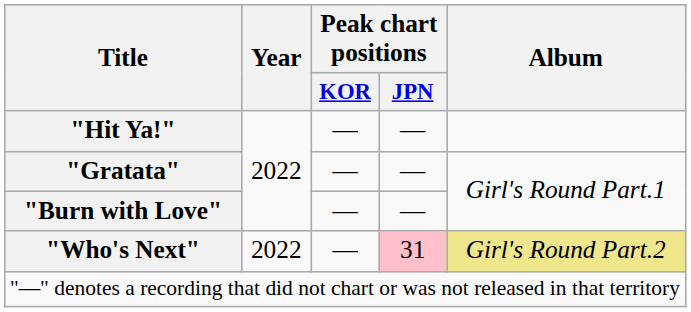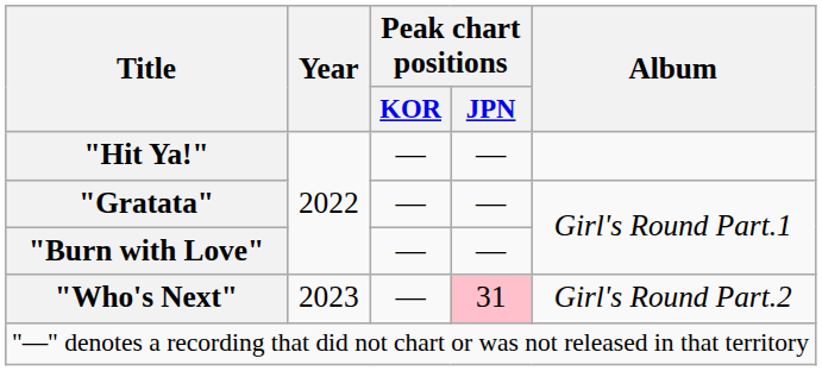"Who's Next" | Year: 2022 -> 2023
"Who's Next" | Album: khaki background -> no background
